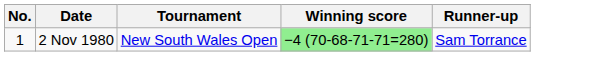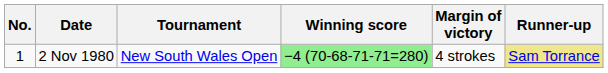+ column: Margin of victory | 4 strokes
2 Nov 1980 | Runner-up: no background -> khaki background
